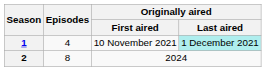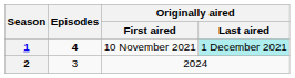1 | Episodes: normal -> bold
2 | Episodes: 8 -> 3
